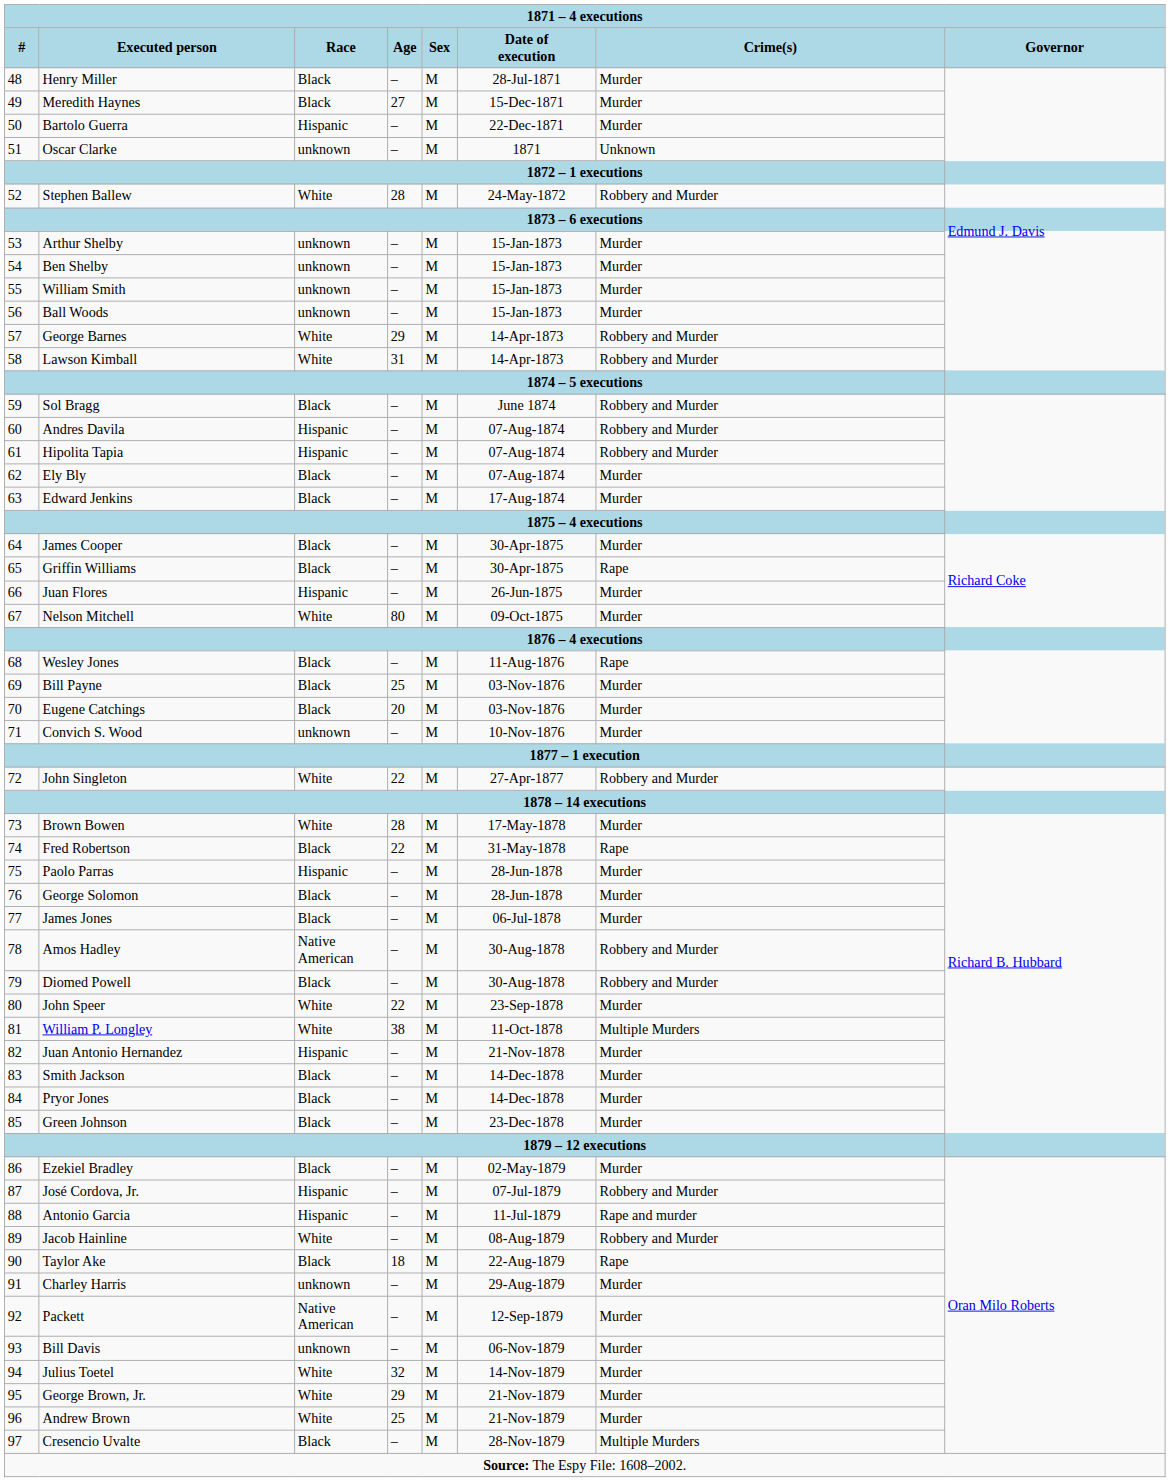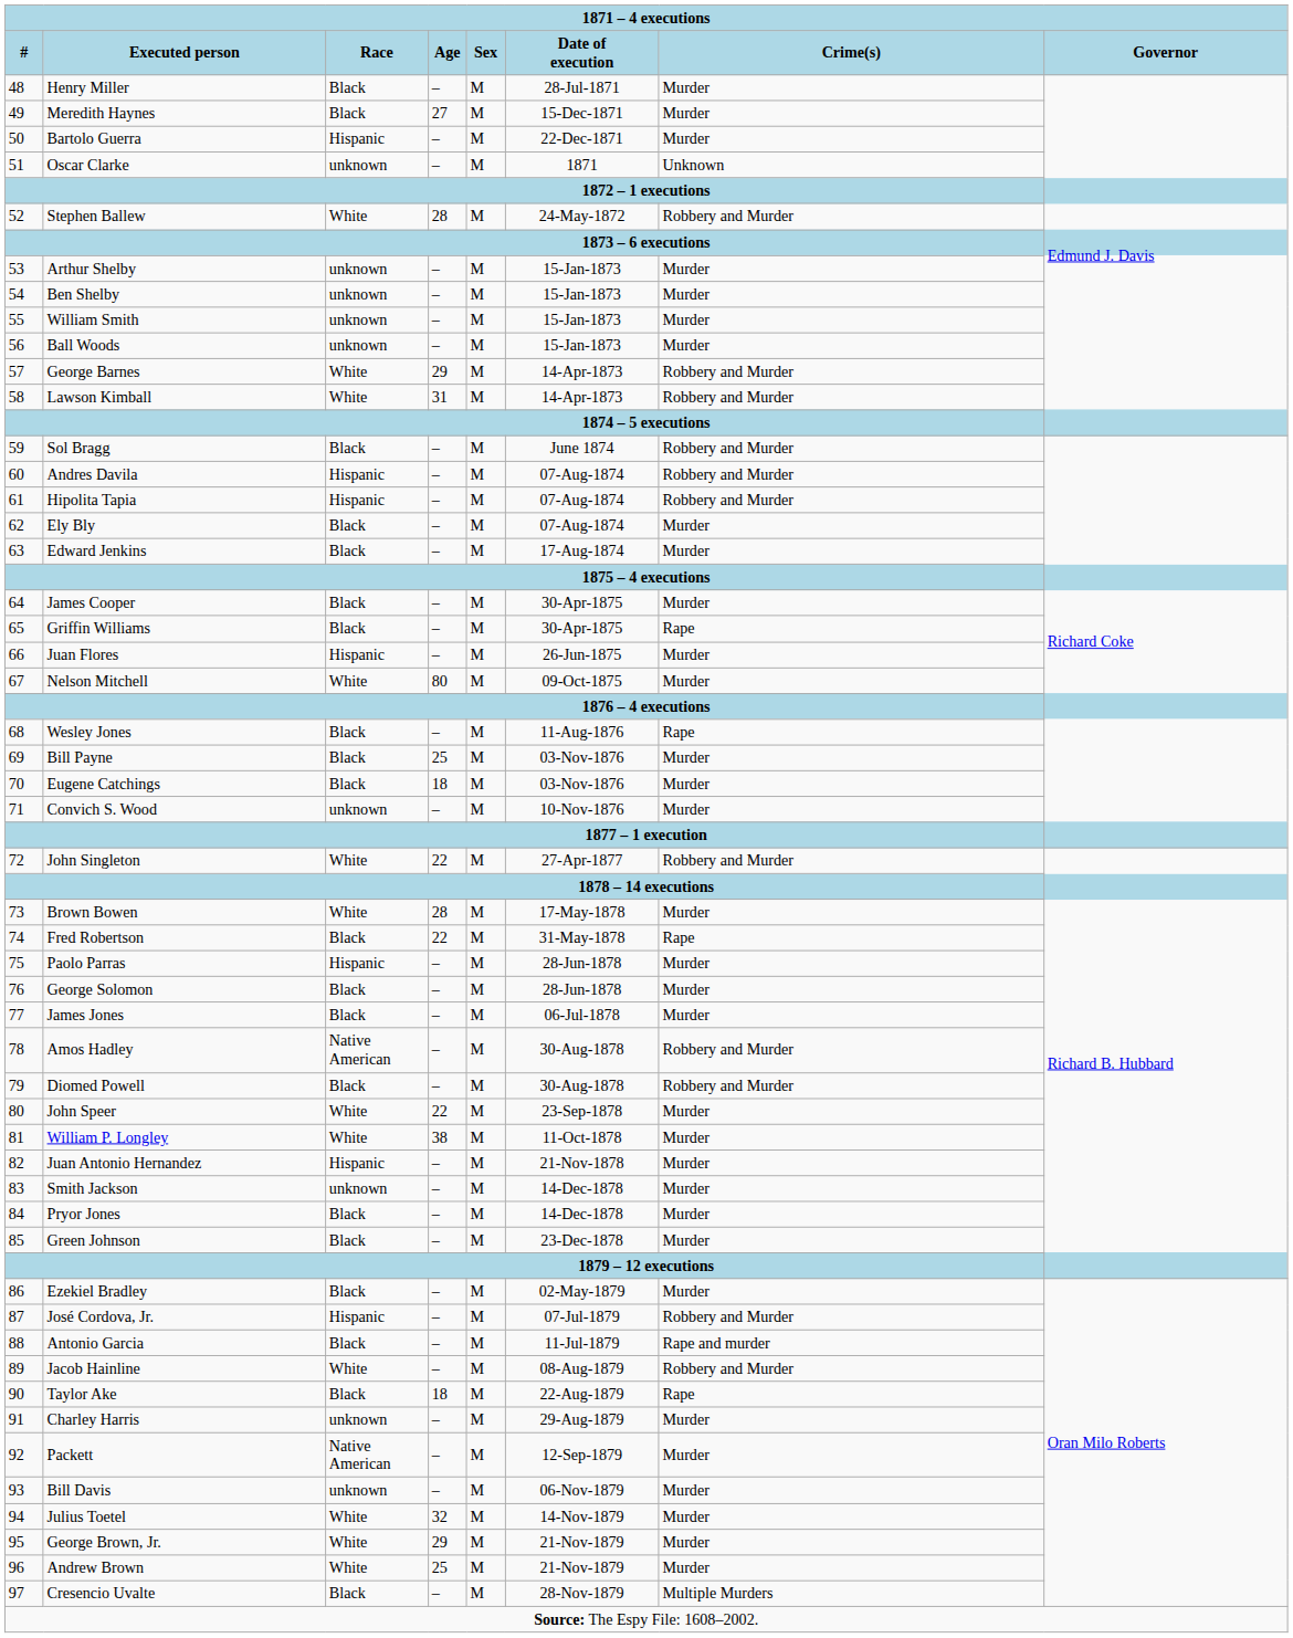Eugene Catchings | Age: 20 -> 18
William P. Longley | Crime(s): Multiple Murders -> Murder
Smith Jackson | Race: Black -> unknown
Antonio Garcia | Race: Hispanic -> Black
